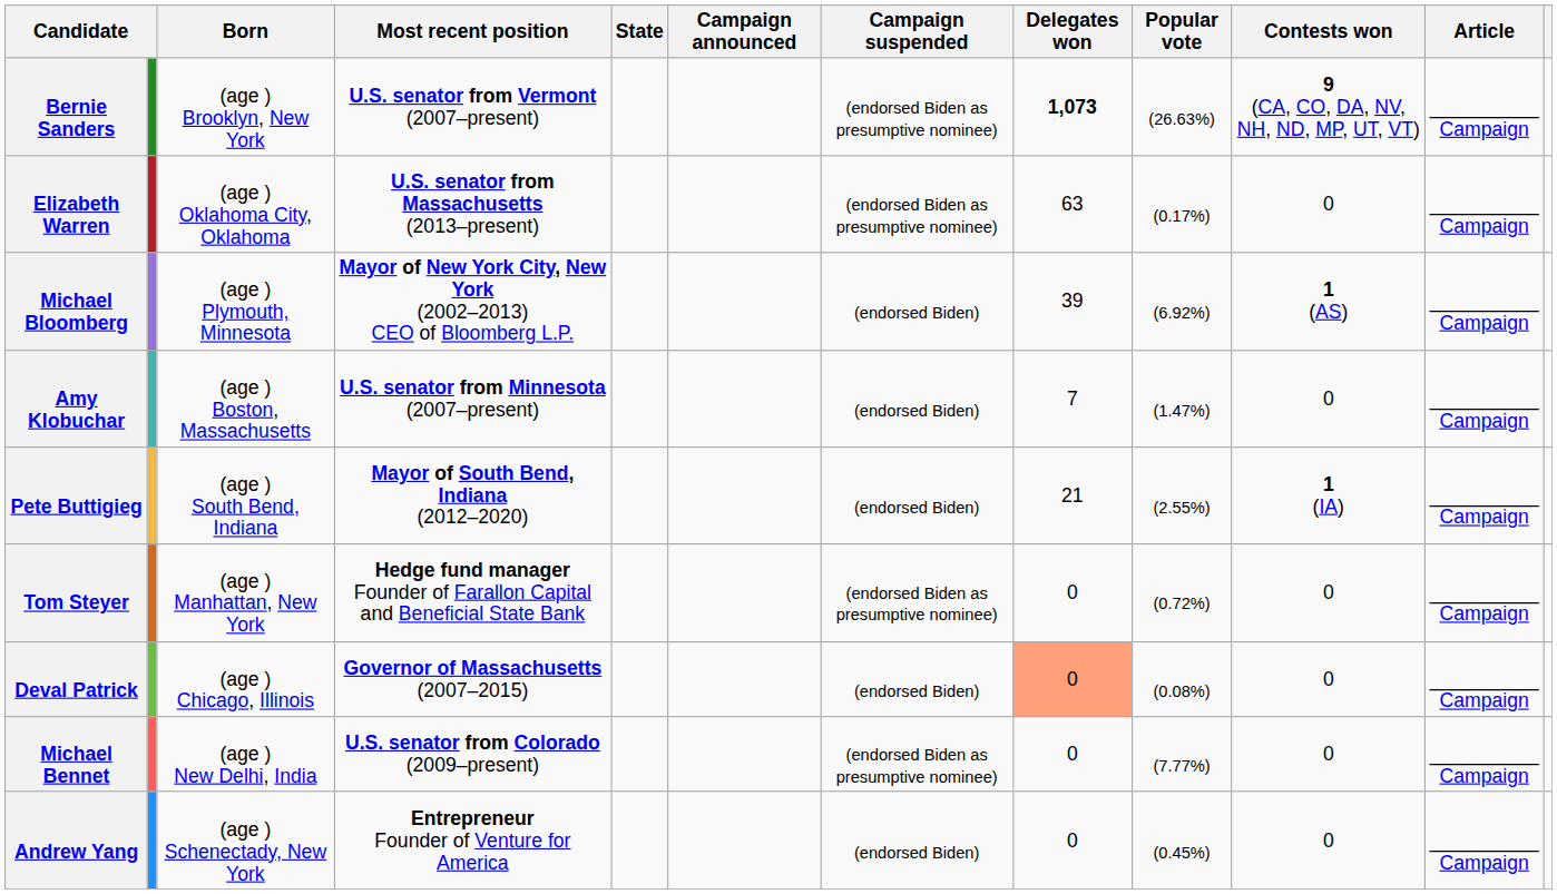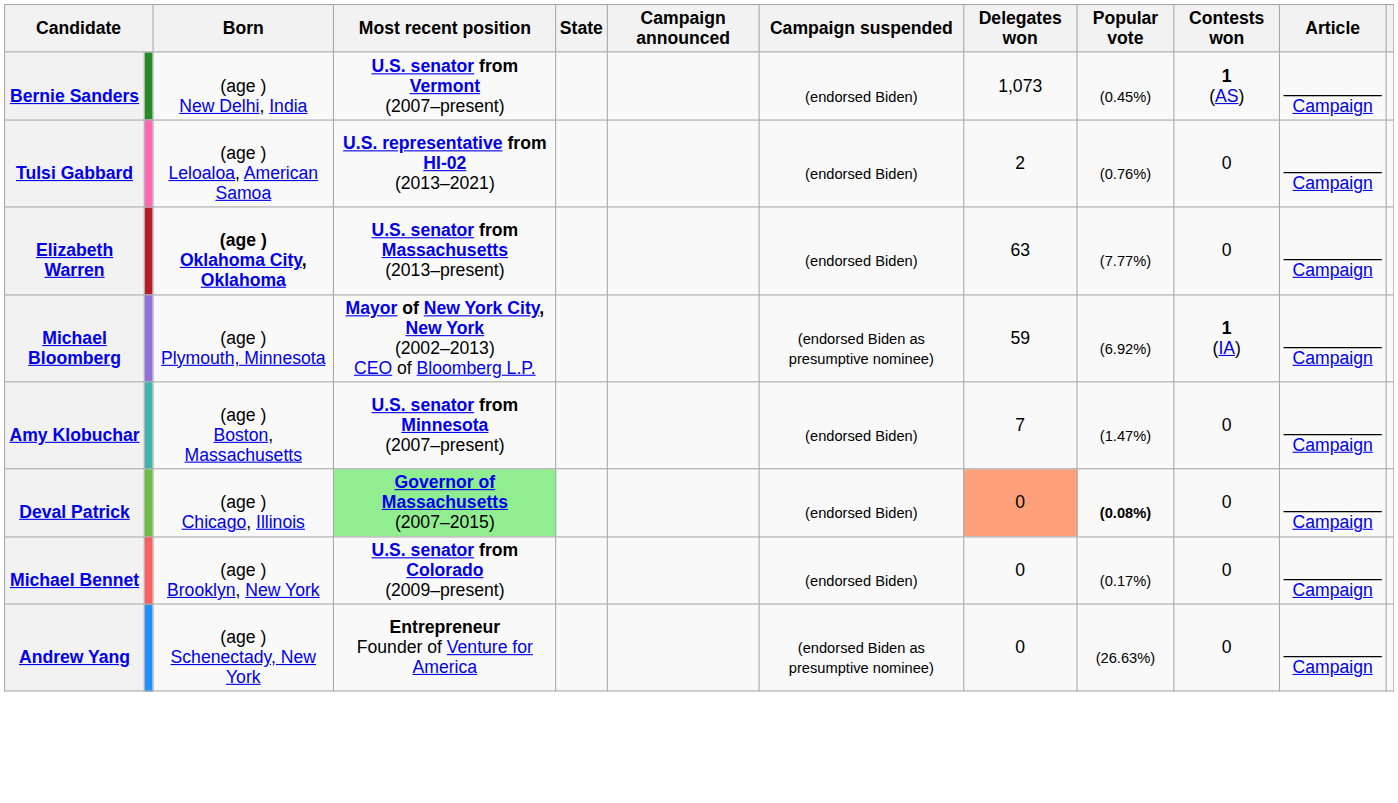Bernie Sanders | Born: (age ) Brooklyn, New York -> (age ) New Delhi, India
Bernie Sanders | Campaign suspended: (endorsed Biden as presumptive nominee) -> (endorsed Biden)
Bernie Sanders | Delegates won: bold -> normal
Bernie Sanders | Popular vote: (26.63%) -> (0.45%)
Bernie Sanders | Contests won: 9 (CA, CO, DA, NV, NH, ND, MP, UT, VT) -> 1 (AS)
+ row: Tulsi Gabbard | (age ) Leloaloa, American Samoa | U.S. representative from HI-02 (2013–2021) | (endorsed Biden) | 2 | (0.76%) | 0 | __________ Campaign
Elizabeth Warren | Born: normal -> bold
Elizabeth Warren | Campaign suspended: (endorsed Biden as presumptive nominee) -> (endorsed Biden)
Elizabeth Warren | Popular vote: (0.17%) -> (7.77%)
Michael Bloomberg | Campaign suspended: (endorsed Biden) -> (endorsed Biden as presumptive nominee)
Michael Bloomberg | Delegates won: 39 -> 59
Michael Bloomberg | Contests won: 1 (AS) -> 1 (IA)
- row: Pete Buttigieg | (age ) South Bend, Indiana | Mayor of South Bend, Indiana (2012–2020) | (endorsed Biden) | 21 | (2.55%) | 1 (IA) | __________ Campaign
- row: Tom Steyer | (age ) Manhattan, New York | Hedge fund manager Founder of Farallon Capital and Beneficial State Bank | (endorsed Biden as presumptive nominee) | 0 | (0.72%) | 0 | __________ Campaign
Deval Patrick | Most recent position: no background -> lightgreen background
Deval Patrick | Popular vote: normal -> bold
Michael Bennet | Born: (age ) New Delhi, India -> (age ) Brooklyn, New York
Michael Bennet | Campaign suspended: (endorsed Biden as presumptive nominee) -> (endorsed Biden)
Michael Bennet | Popular vote: (7.77%) -> (0.17%)
Andrew Yang | Campaign suspended: (endorsed Biden) -> (endorsed Biden as presumptive nominee)
Andrew Yang | Popular vote: (0.45%) -> (26.63%)
